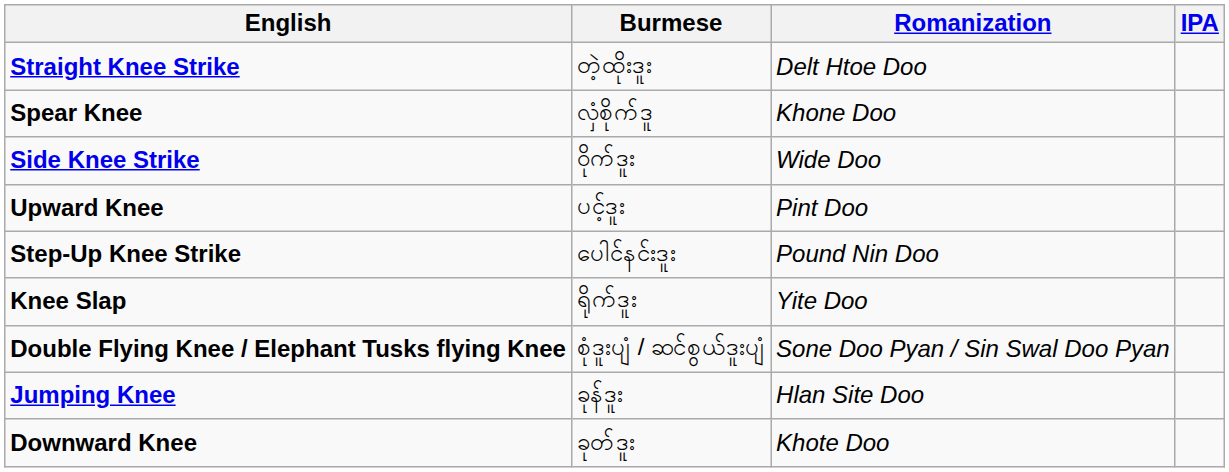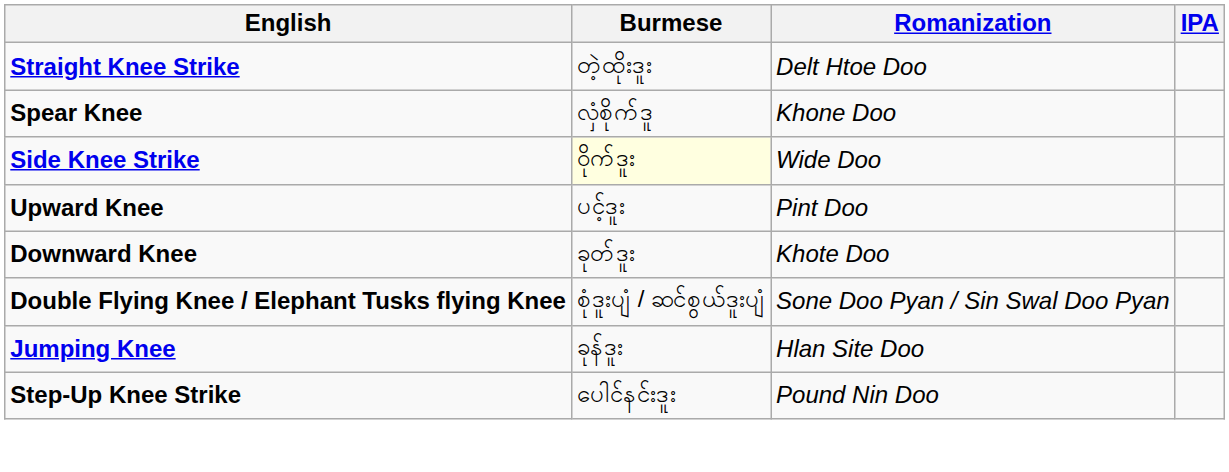Side Knee Strike | Burmese: no background -> lightyellow background
rows swapped: Downward Knee <-> Step-Up Knee Strike
- row: Knee Slap | ရိုက်ဒူး | Yite Doo
